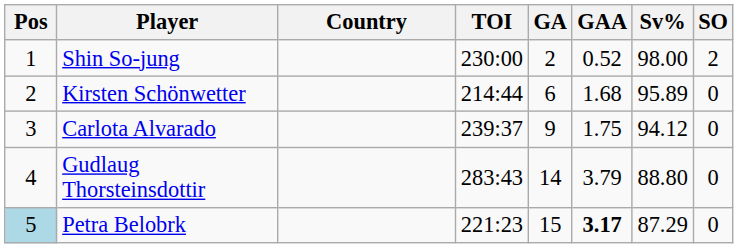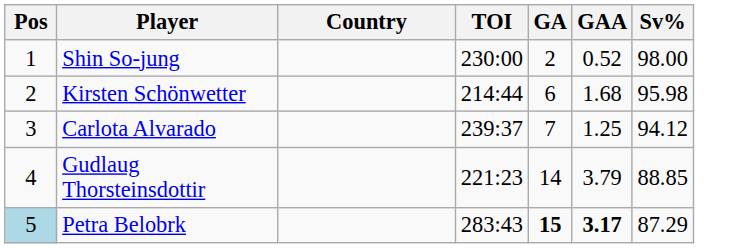- column: SO | 2 | 0 | 0 | 0 | 0
Kirsten Schönwetter | Sv%: 95.89 -> 95.98
Carlota Alvarado | GA: 9 -> 7
Carlota Alvarado | GAA: 1.75 -> 1.25
Gudlaug Thorsteinsdottir | TOI: 283:43 -> 221:23
Gudlaug Thorsteinsdottir | Sv%: 88.80 -> 88.85
Petra Belobrk | TOI: 221:23 -> 283:43
Petra Belobrk | GA: normal -> bold
